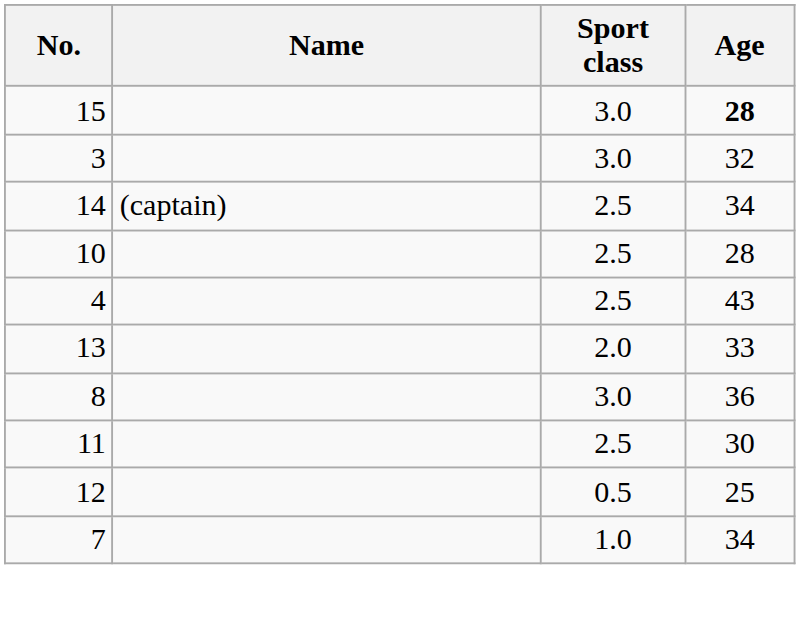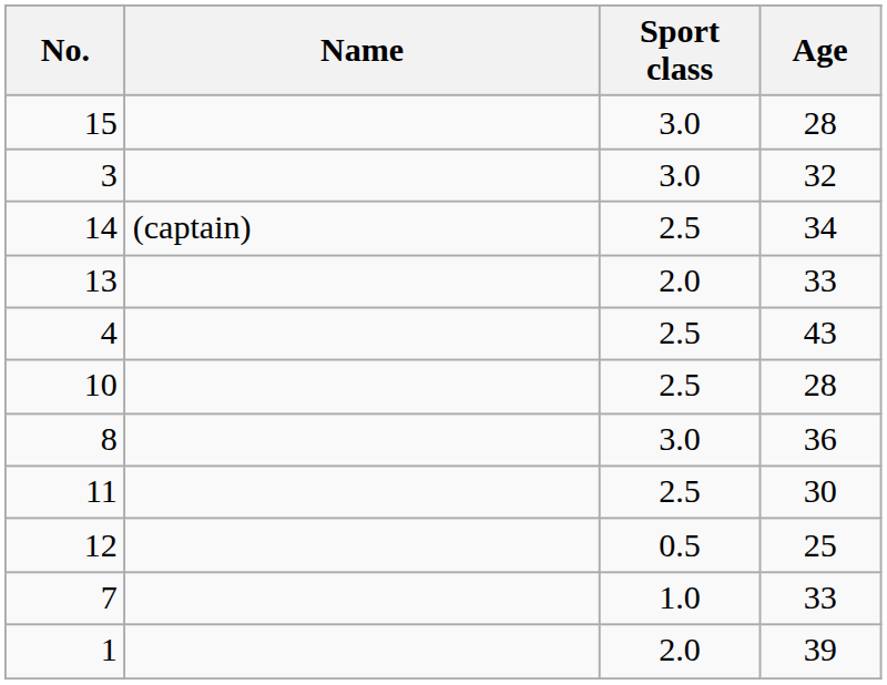15 | Age: bold -> normal
rows swapped: 10 <-> 13
7 | Age: 34 -> 33
+ row: 1 | 2.0 | 39
